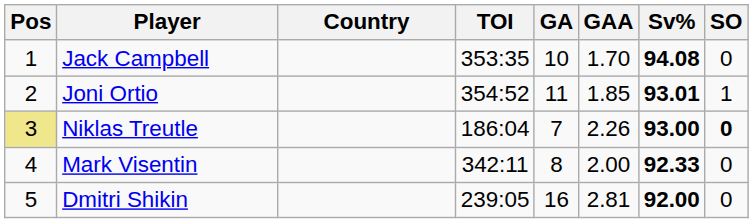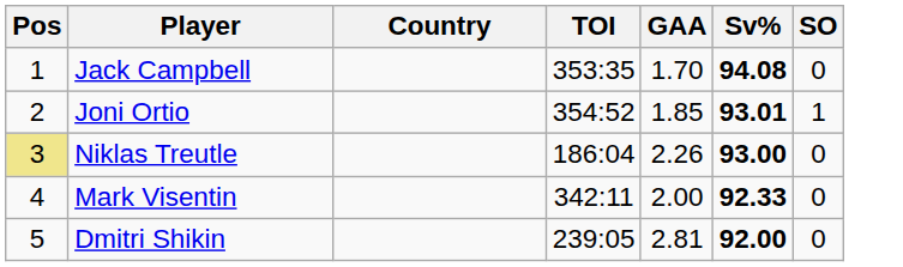- column: GA | 10 | 11 | 7 | 8 | 16
Niklas Treutle | SO: bold -> normal
